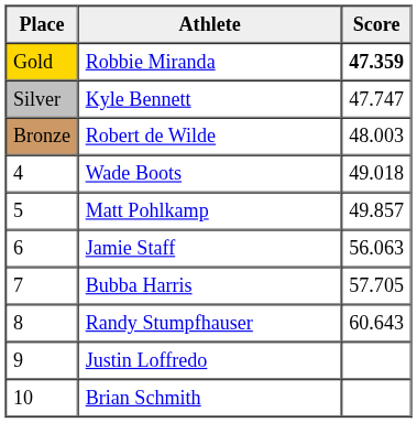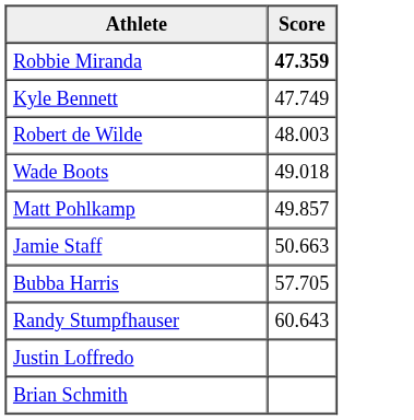- column: Place | Gold | Silver | Bronze | 4 | 5 | 6 | 7 | 8 | 9 | 10
Kyle Bennett | Score: 47.747 -> 47.749
Jamie Staff | Score: 56.063 -> 50.663
